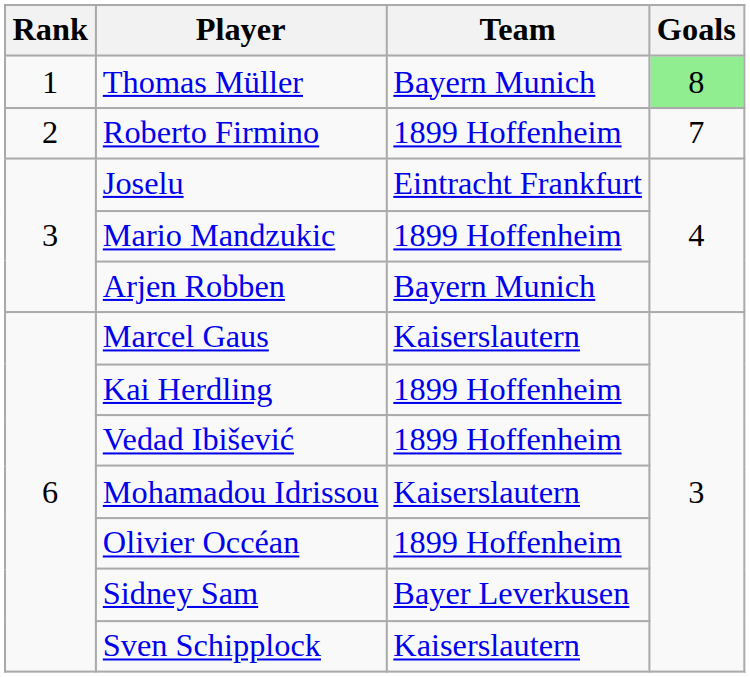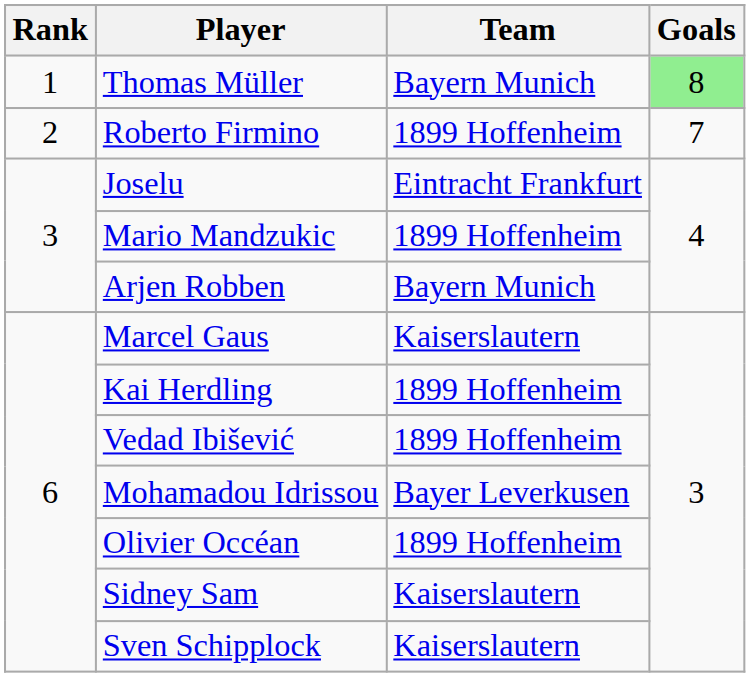Mohamadou Idrissou | Team: Kaiserslautern -> Bayer Leverkusen
Sidney Sam | Team: Bayer Leverkusen -> Kaiserslautern
